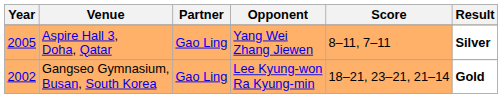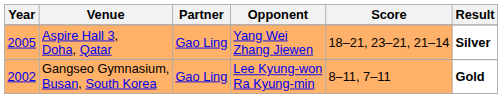Aspire Hall 3, Doha, Qatar | Score: 8–11, 7–11 -> 18–21, 23–21, 21–14
Gangseo Gymnasium, Busan, South Korea | Score: 18–21, 23–21, 21–14 -> 8–11, 7–11
